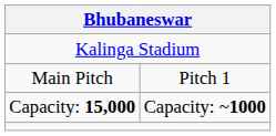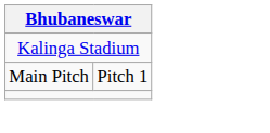- row: Capacity: 15,000 | Capacity: ~1000
